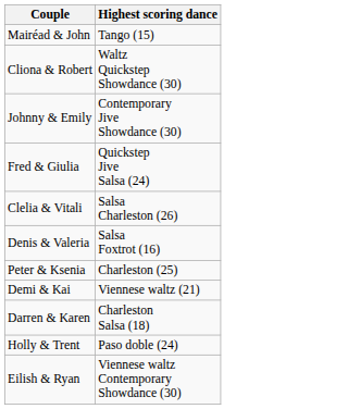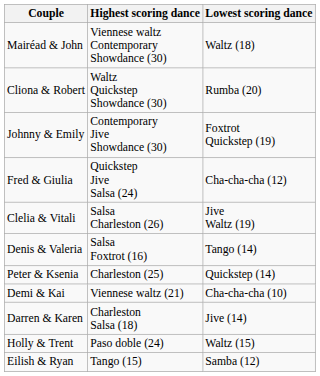+ column: Lowest scoring dance | Waltz (18) | Rumba (20) | Foxtrot Quickstep (19) | Cha-cha-cha (12) | Jive Waltz (19) | Tango (14) | Quickstep (14) | Cha-cha-cha (10) | Jive (14) | Waltz (15) | Samba (12)
Mairéad & John | Highest scoring dance: Tango (15) -> Viennese waltz Contemporary Showdance (30)
Eilish & Ryan | Highest scoring dance: Viennese waltz Contemporary Showdance (30) -> Tango (15)
